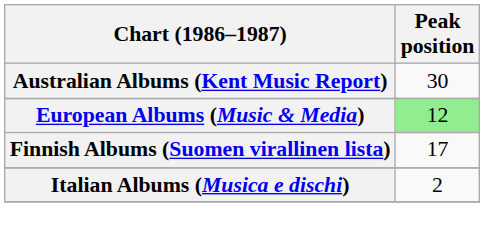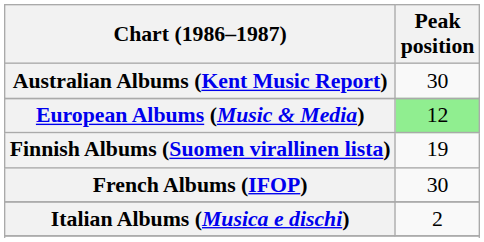Finnish Albums (Suomen virallinen lista) | Peak position: 17 -> 19
+ row: French Albums (IFOP) | 30
